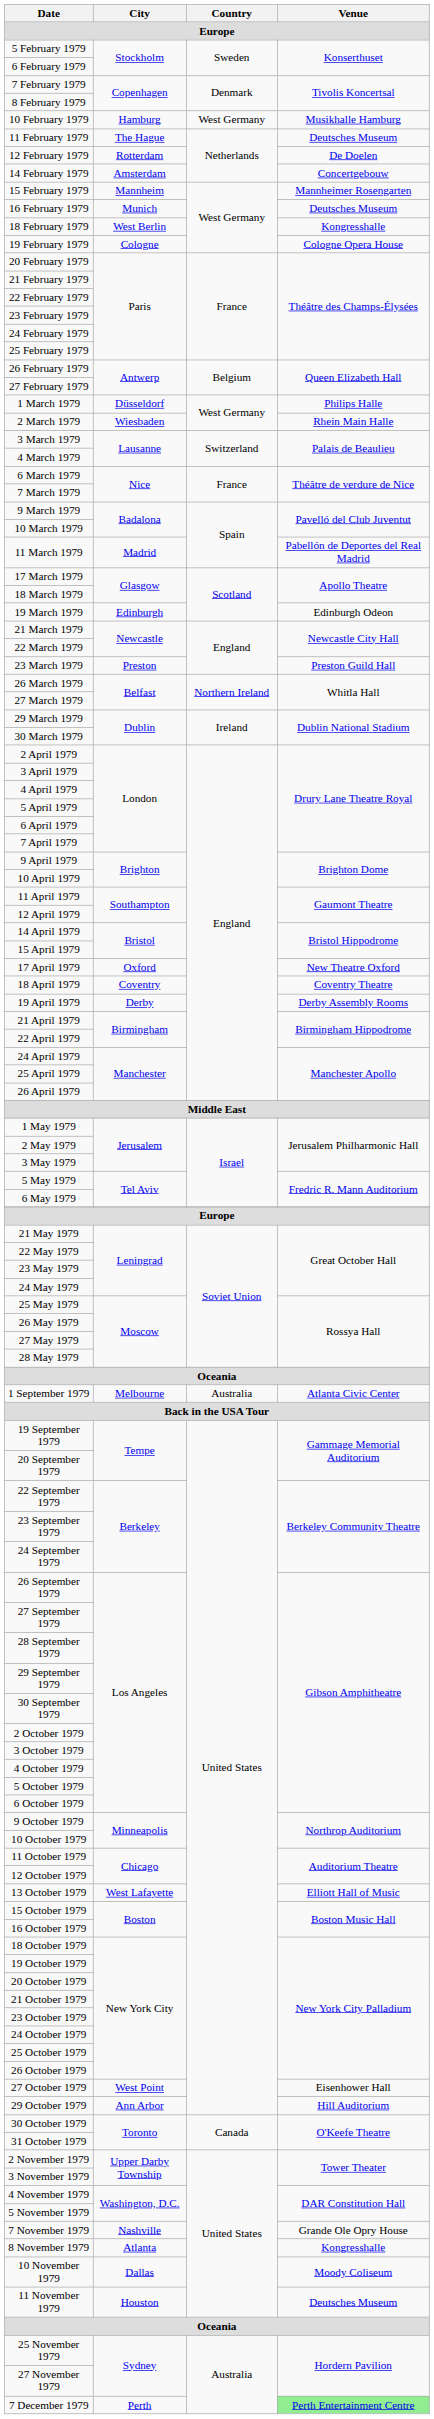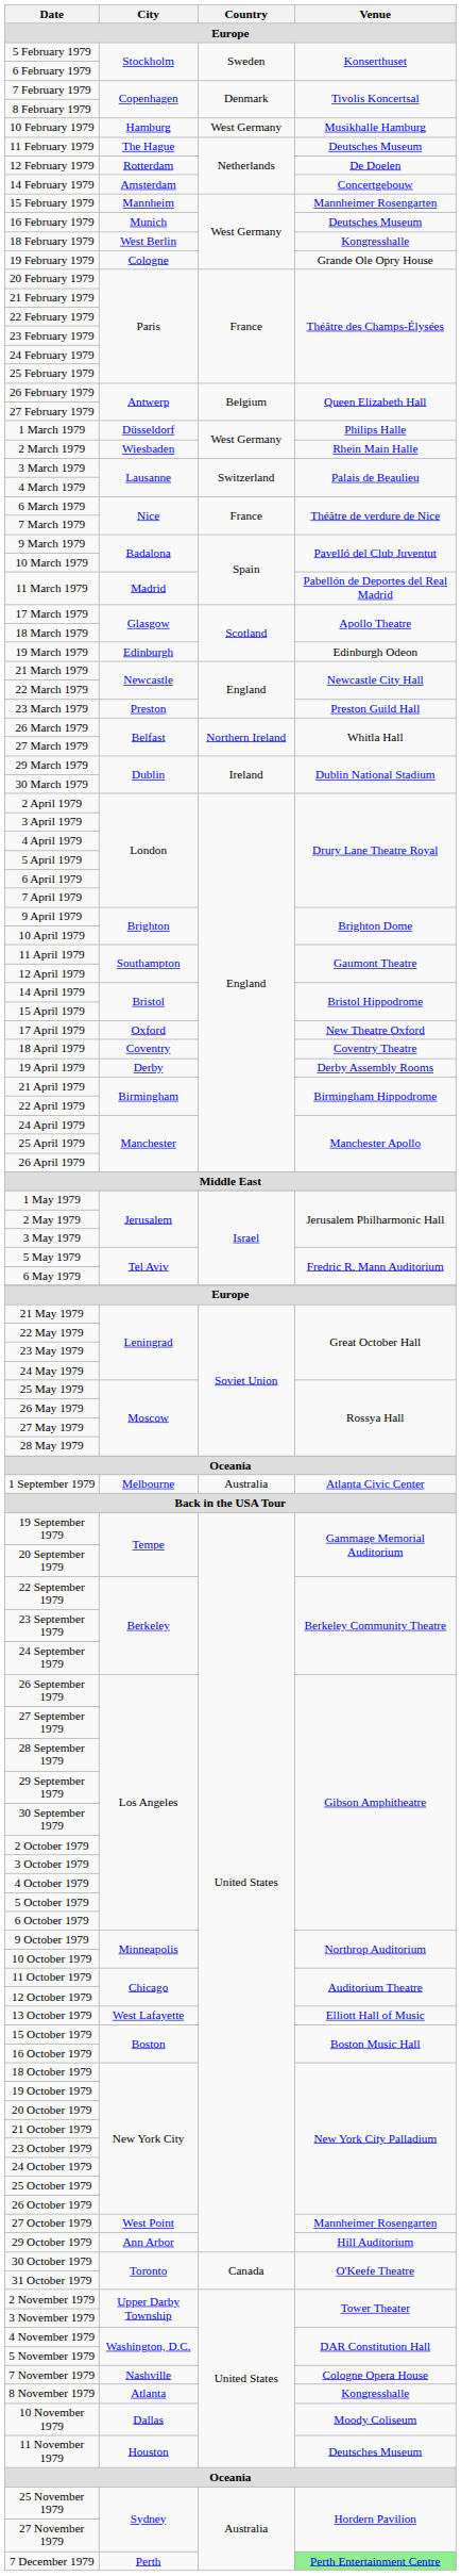19 February 1979 | Venue: Cologne Opera House -> Grande Ole Opry House
27 October 1979 | Venue: Eisenhower Hall -> Mannheimer Rosengarten
7 November 1979 | Venue: Grande Ole Opry House -> Cologne Opera House
